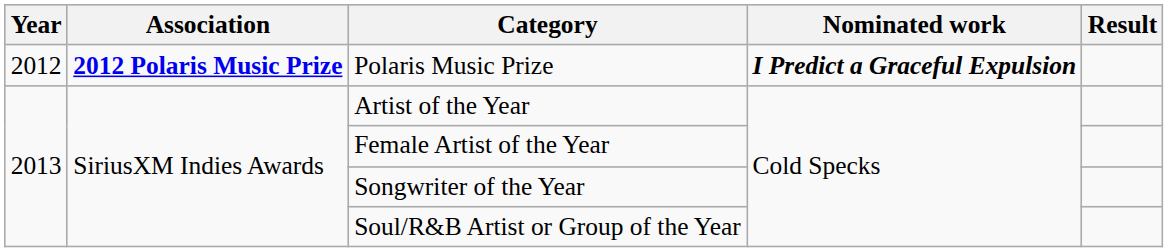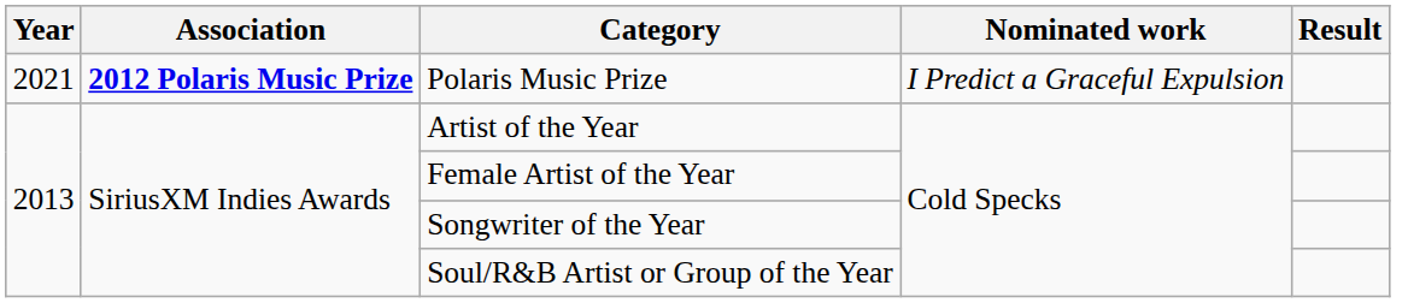Polaris Music Prize | Year: 2012 -> 2021
Polaris Music Prize | Nominated work: bold -> normal
